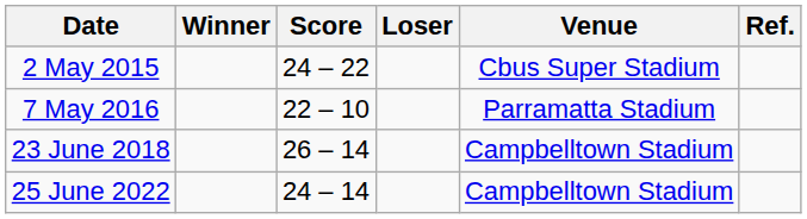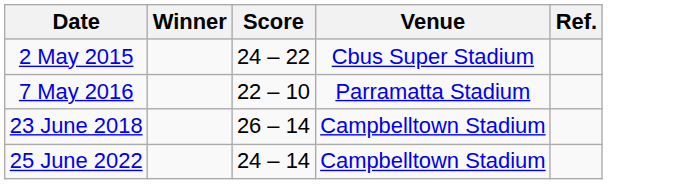- column: Loser
